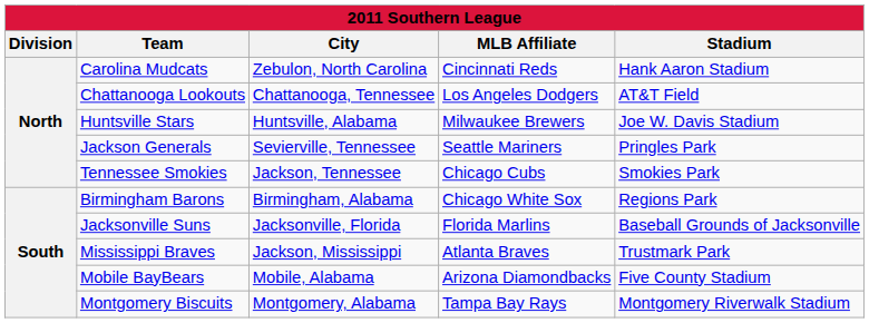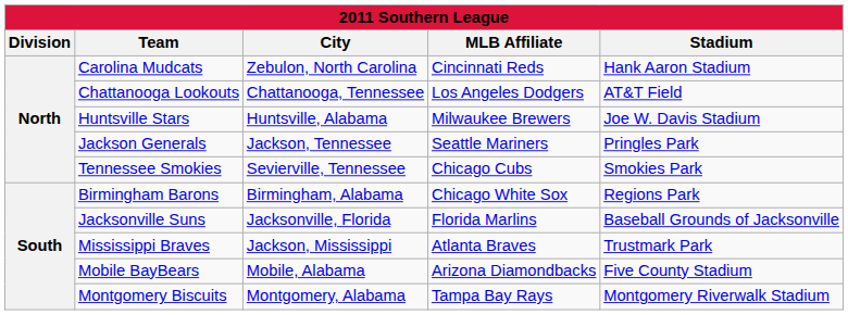Jackson Generals | City: Sevierville, Tennessee -> Jackson, Tennessee
Tennessee Smokies | City: Jackson, Tennessee -> Sevierville, Tennessee
